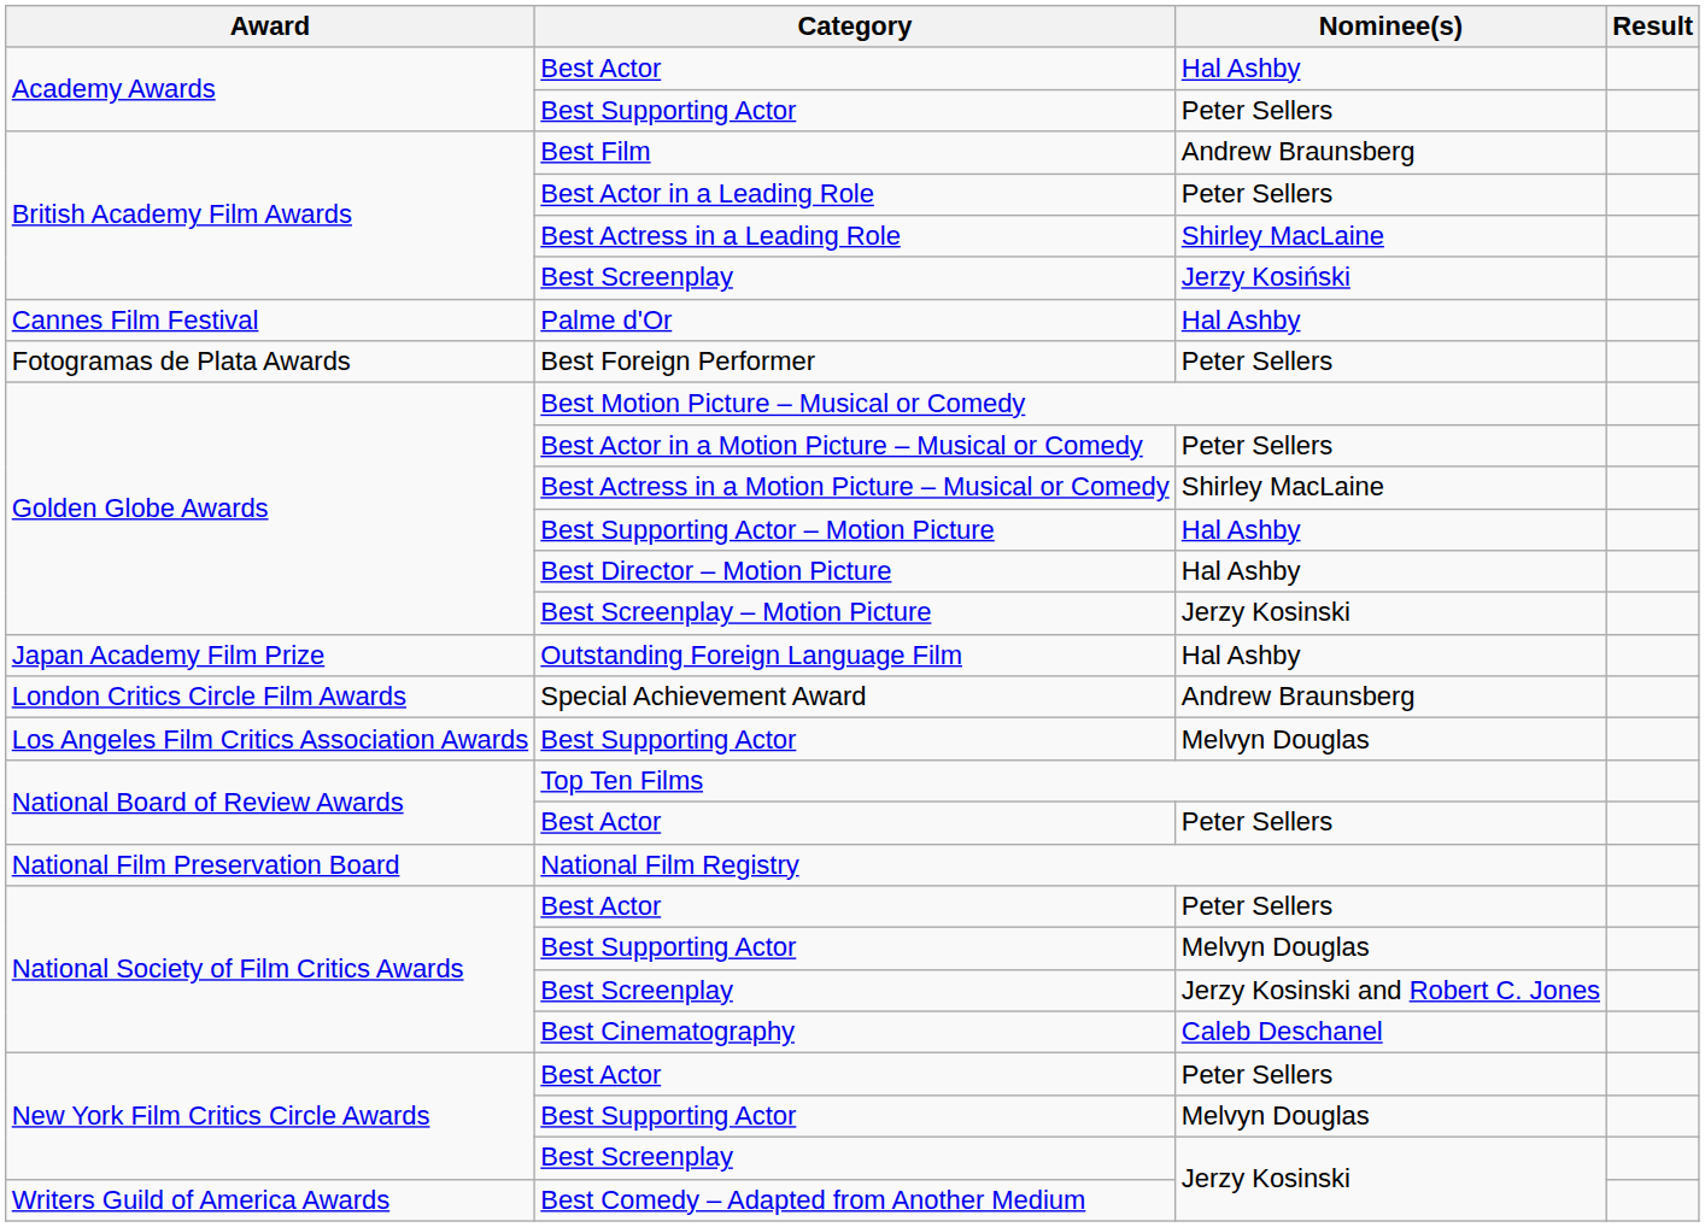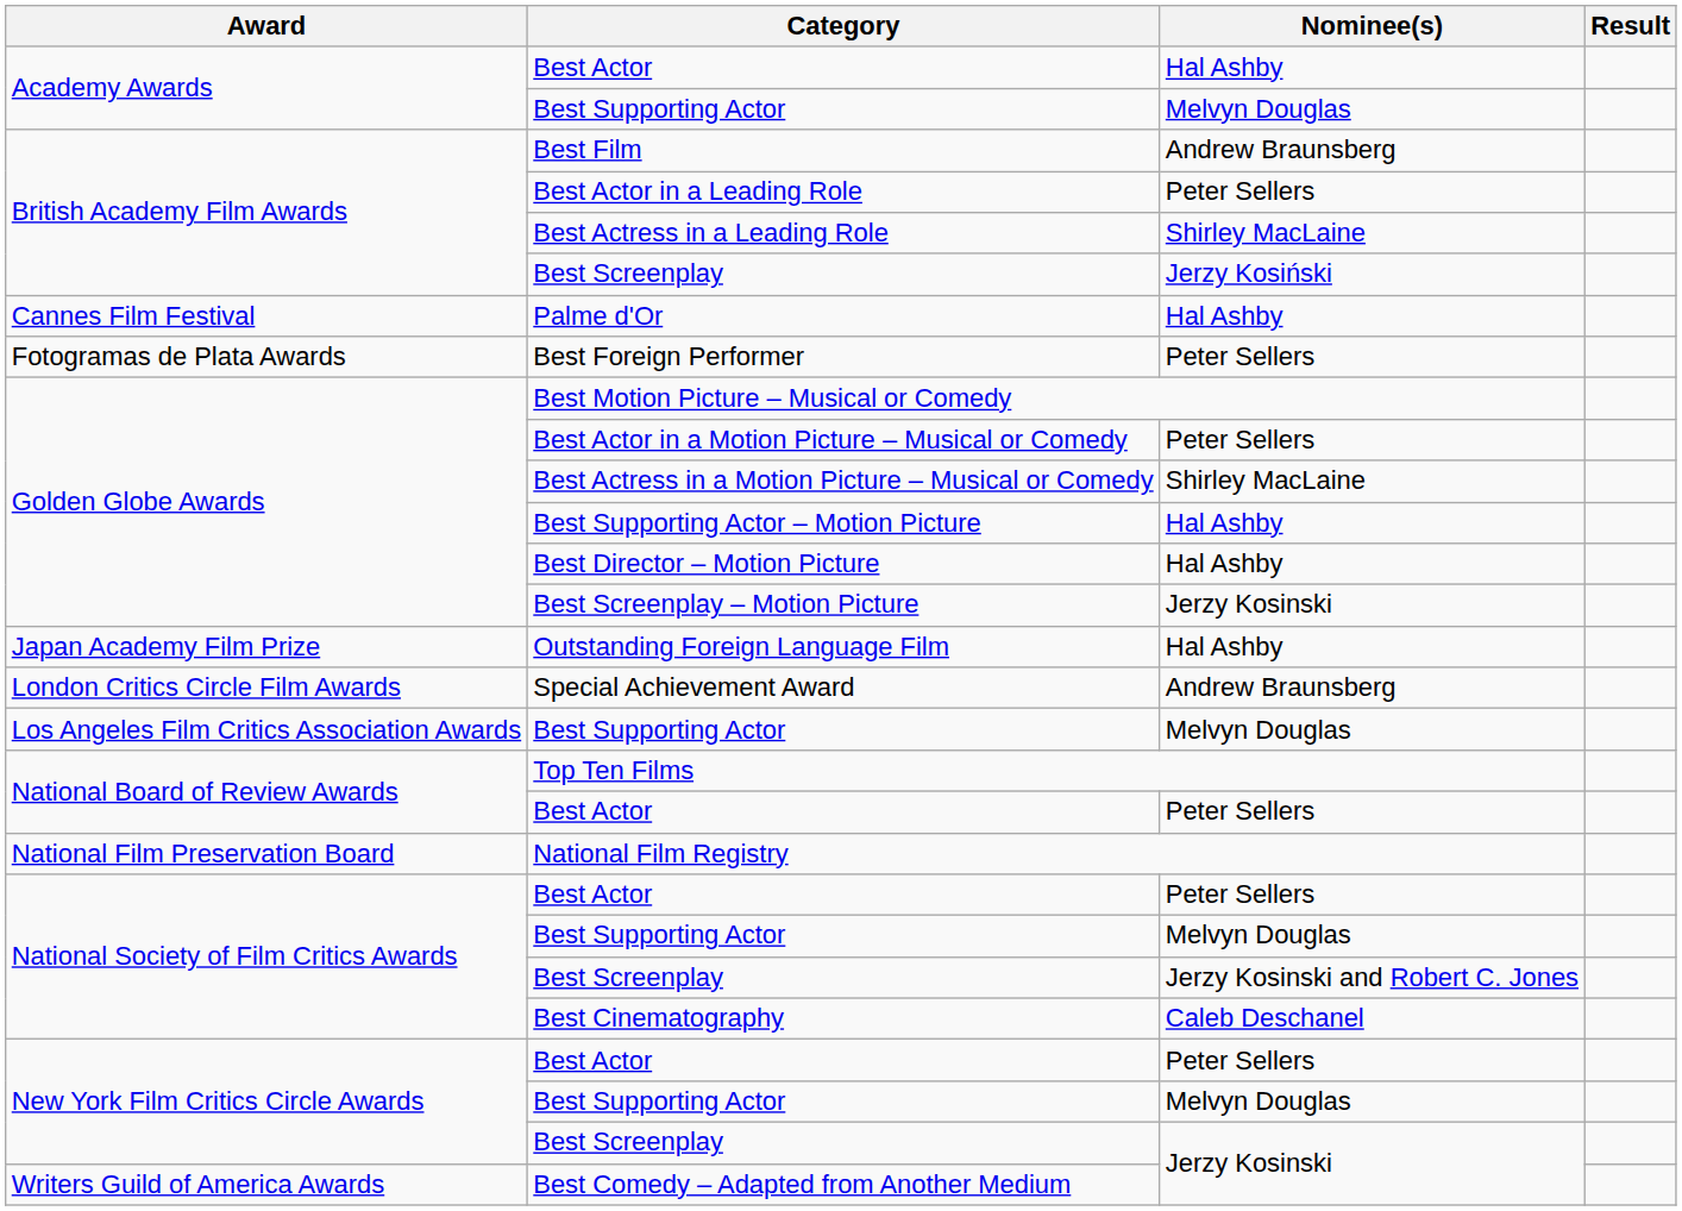Academy Awards / Best Supporting Actor | Nominee(s): Peter Sellers -> Melvyn Douglas
